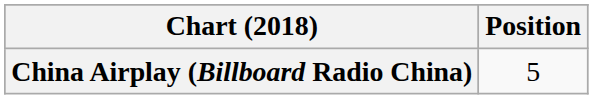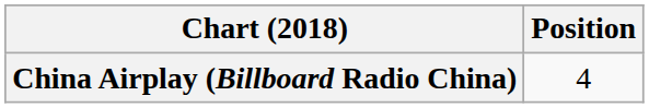China Airplay (Billboard Radio China) | Position: 5 -> 4
